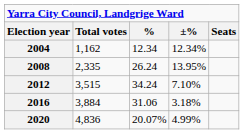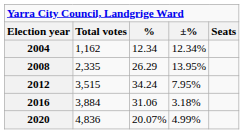2008 | %: 26.24 -> 26.29
2012 | ±%: 7.10% -> 7.95%
